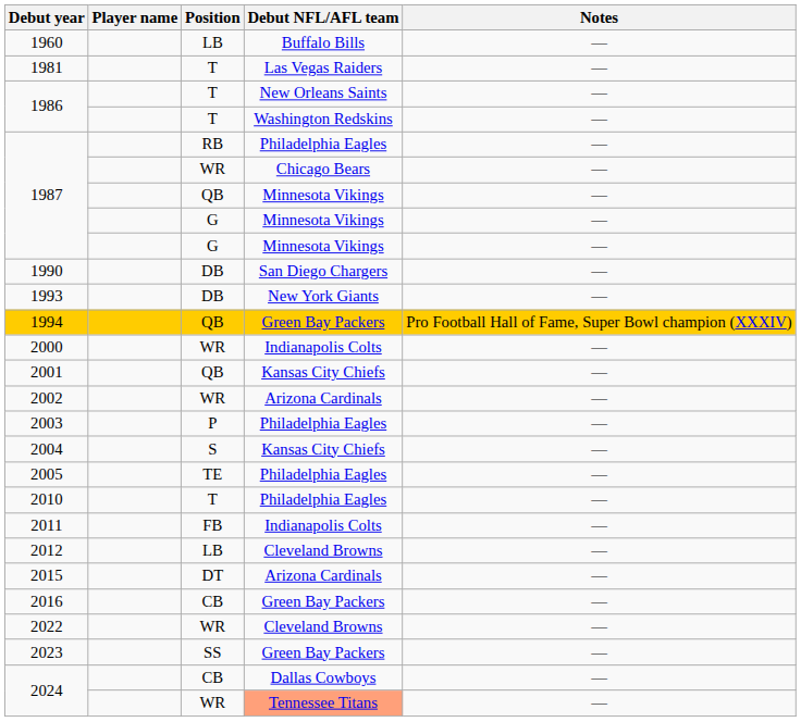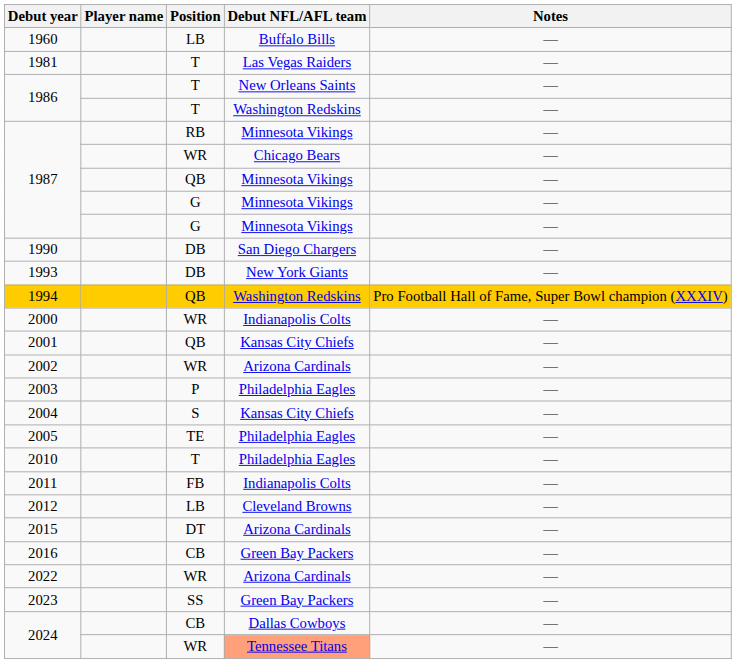1987 / RB | Debut NFL/AFL team: Philadelphia Eagles -> Minnesota Vikings
1994 | Debut NFL/AFL team: Green Bay Packers -> Washington Redskins
2022 | Debut NFL/AFL team: Cleveland Browns -> Arizona Cardinals
